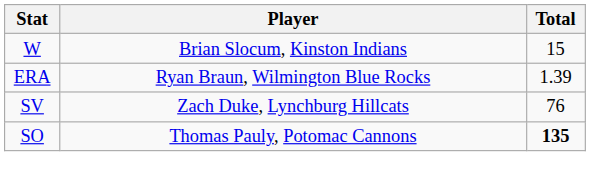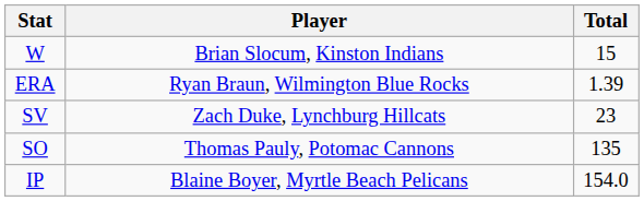SV | Total: 76 -> 23
SO | Total: bold -> normal
+ row: IP | Blaine Boyer, Myrtle Beach Pelicans | 154.0
